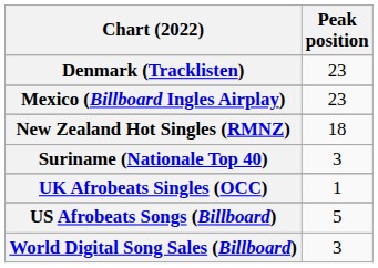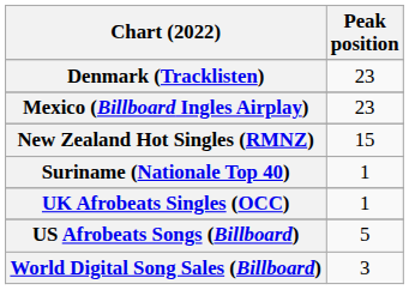New Zealand Hot Singles (RMNZ) | Peak position: 18 -> 15
Suriname (Nationale Top 40) | Peak position: 3 -> 1
